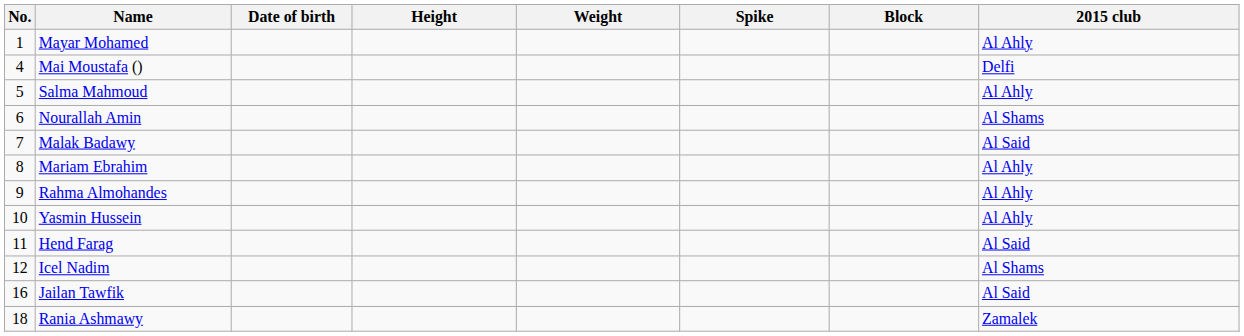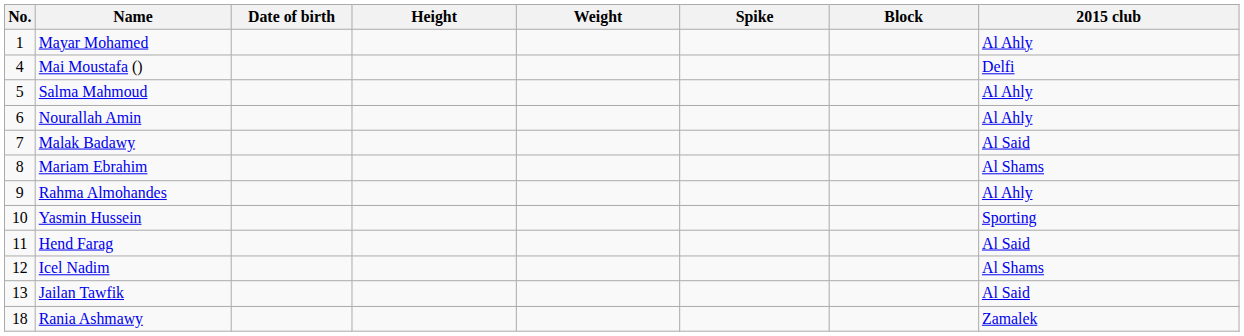Nourallah Amin | 2015 club: Al Shams -> Al Ahly
Mariam Ebrahim | 2015 club: Al Ahly -> Al Shams
Yasmin Hussein | 2015 club: Al Ahly -> Sporting
Jailan Tawfik | No.: 16 -> 13
